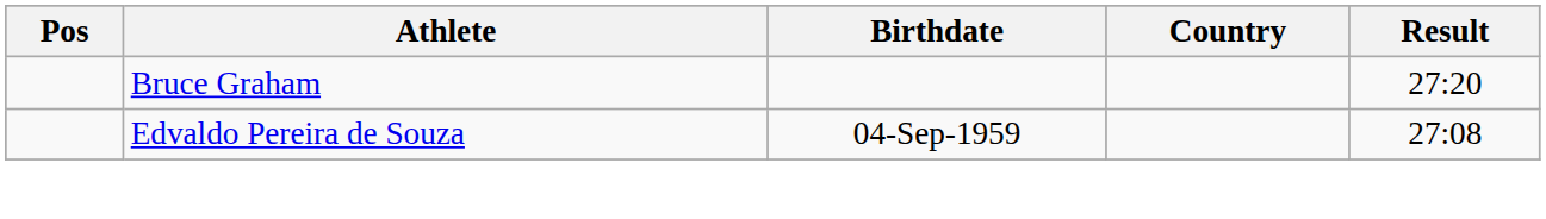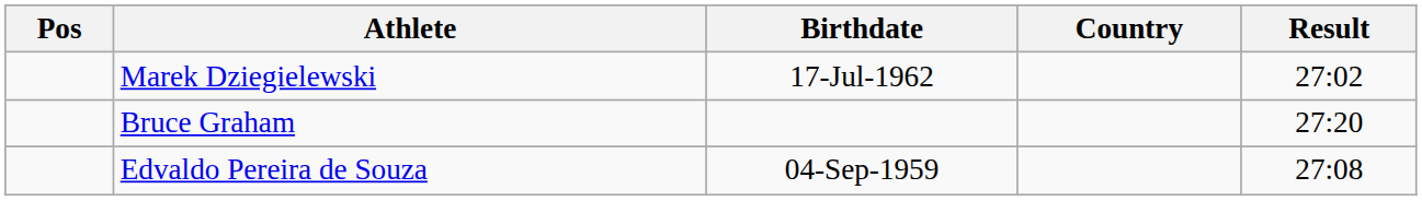+ row: Marek Dziegielewski | 17-Jul-1962 | 27:02
